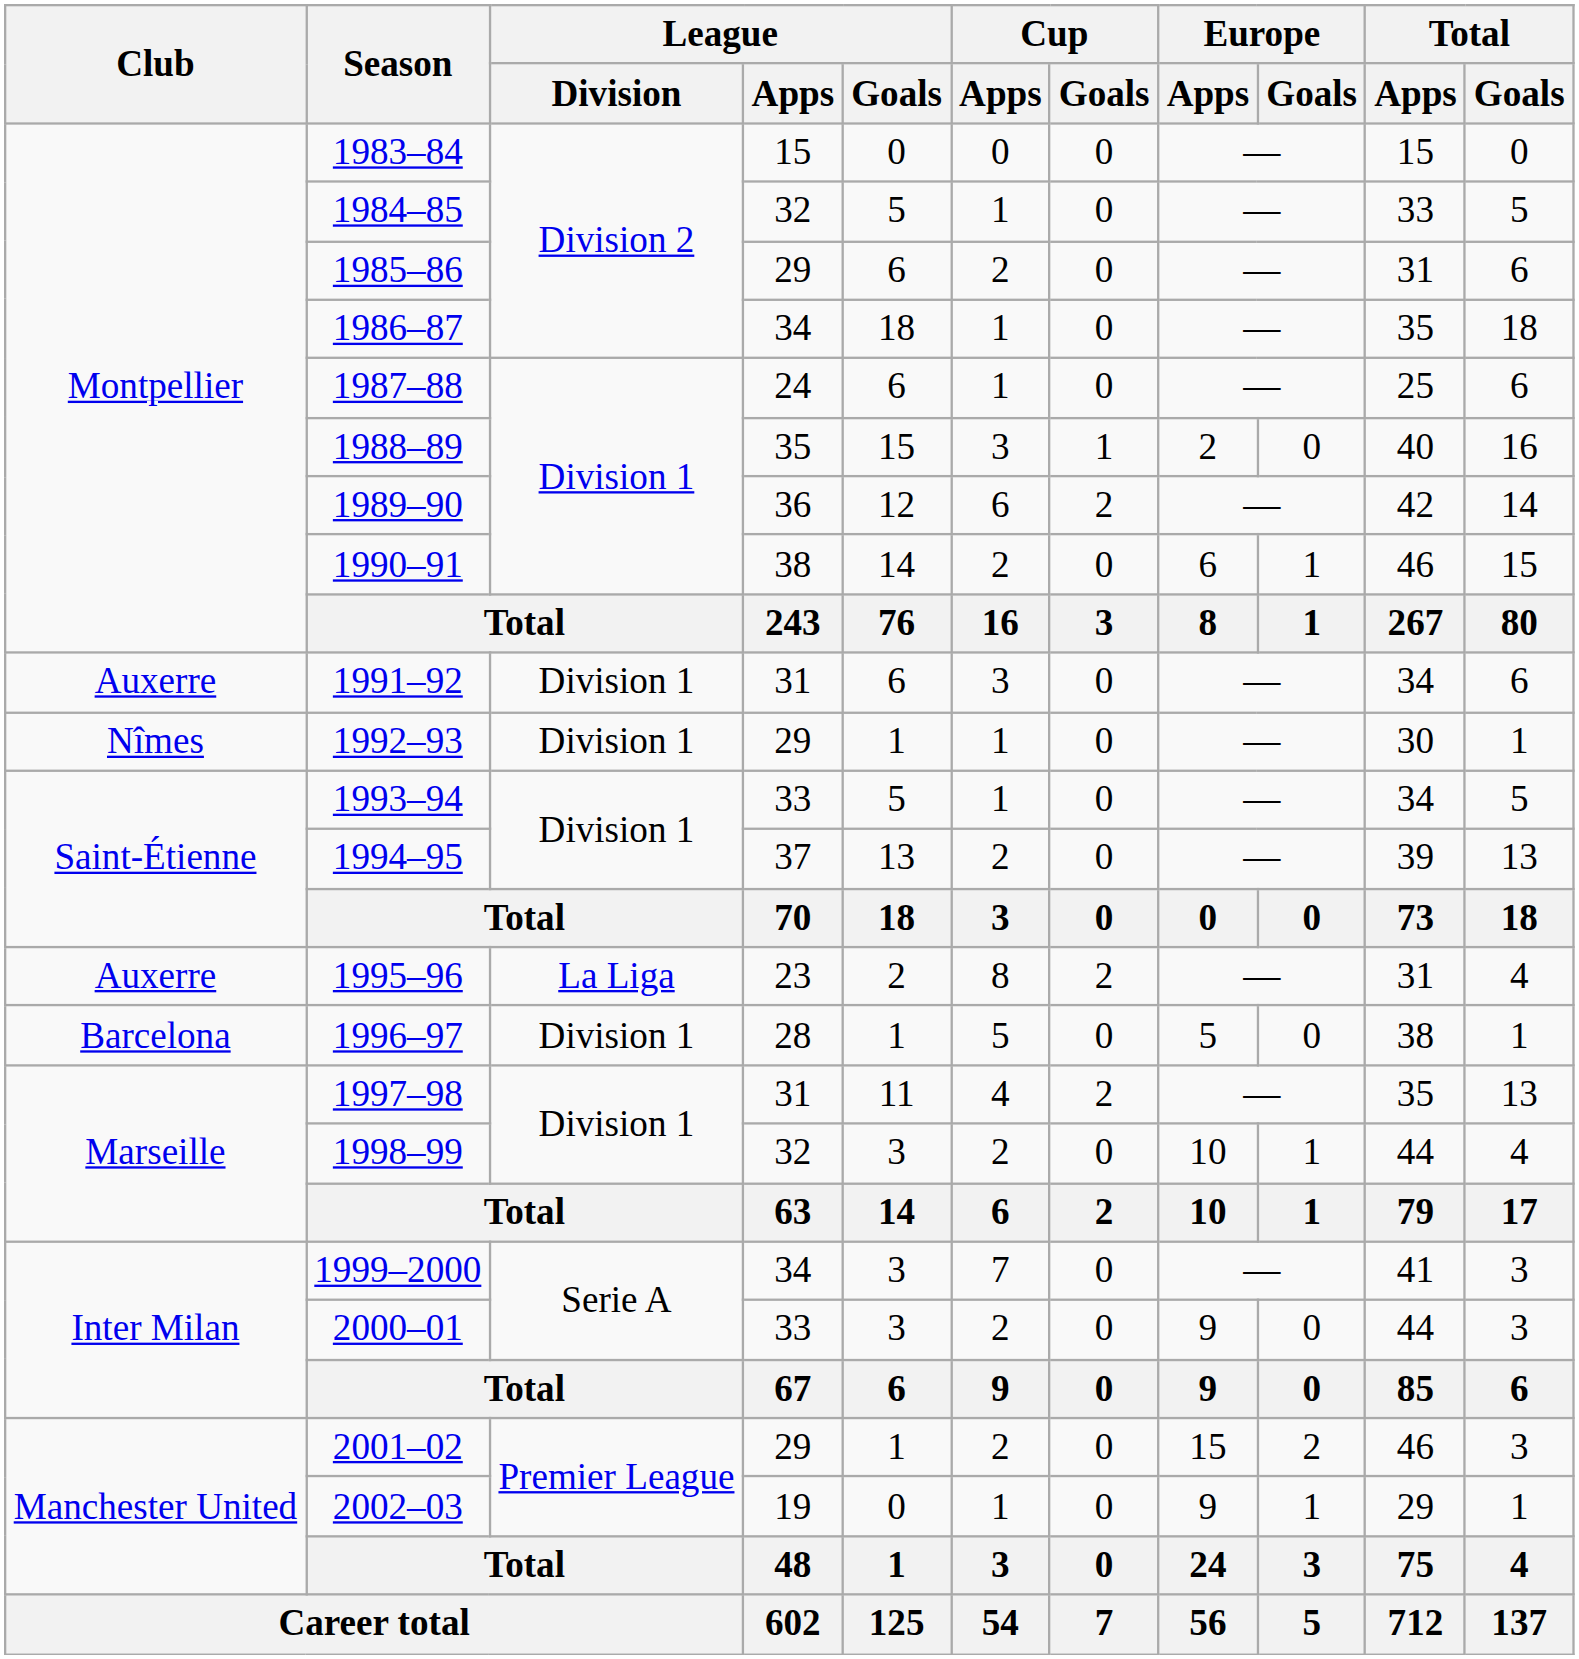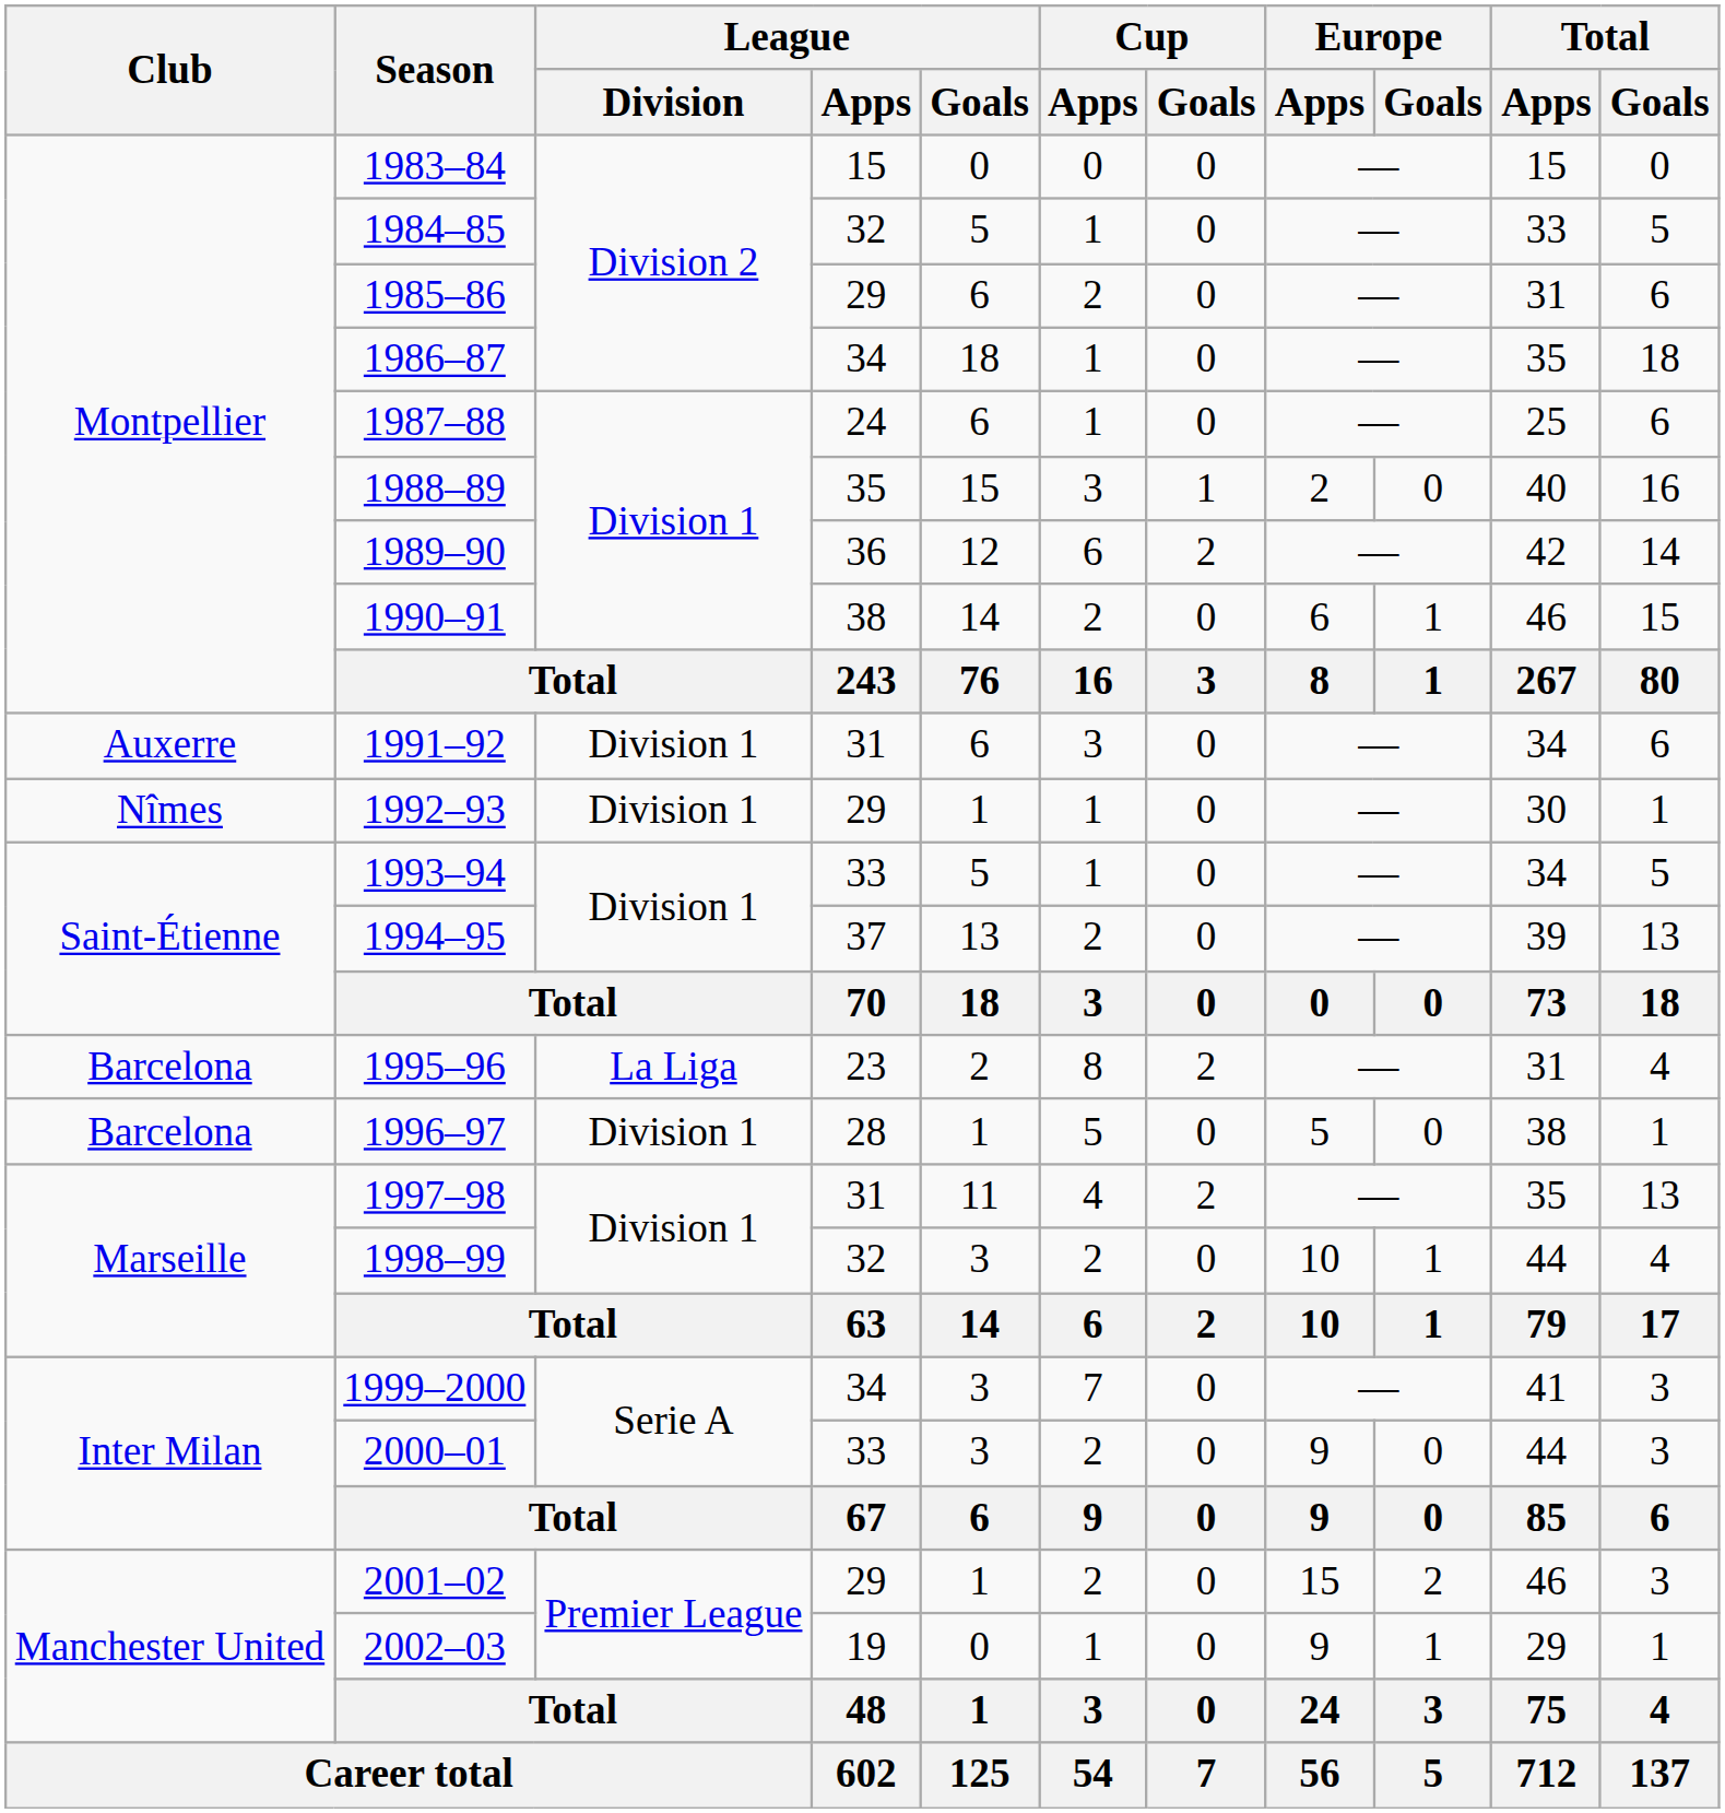1995–96 | Club: Auxerre -> Barcelona
